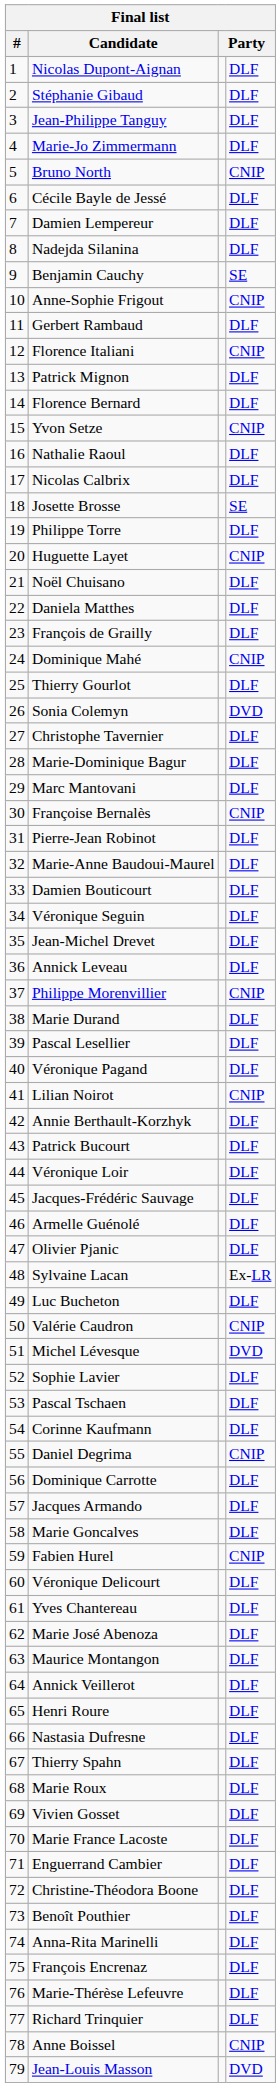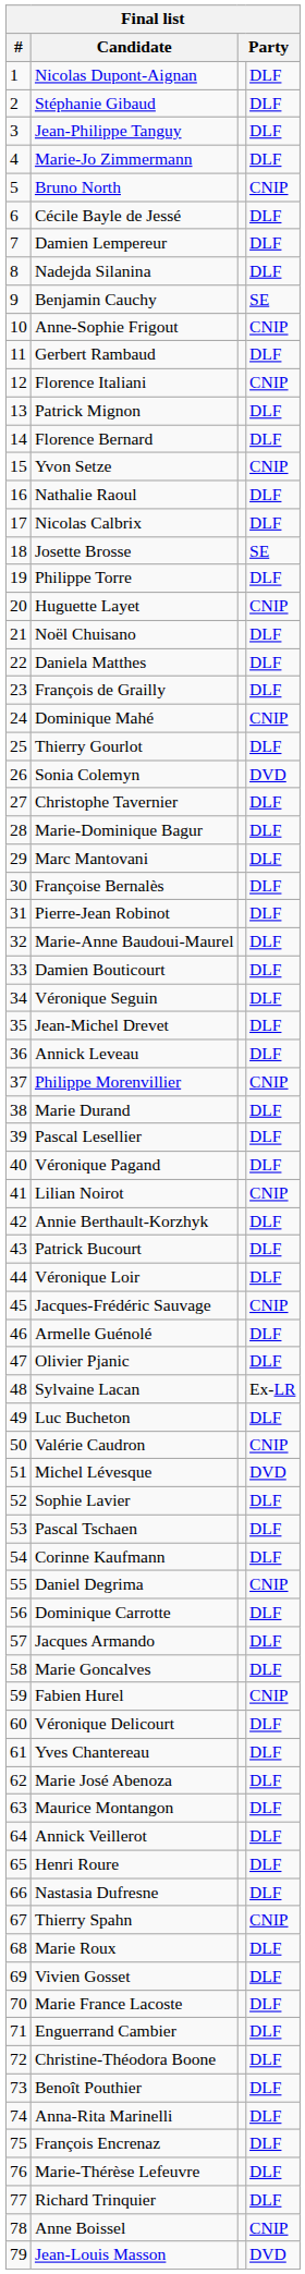Françoise Bernalès | column 4: CNIP -> DLF
Jacques-Frédéric Sauvage | column 4: DLF -> CNIP
Thierry Spahn | column 4: DLF -> CNIP
